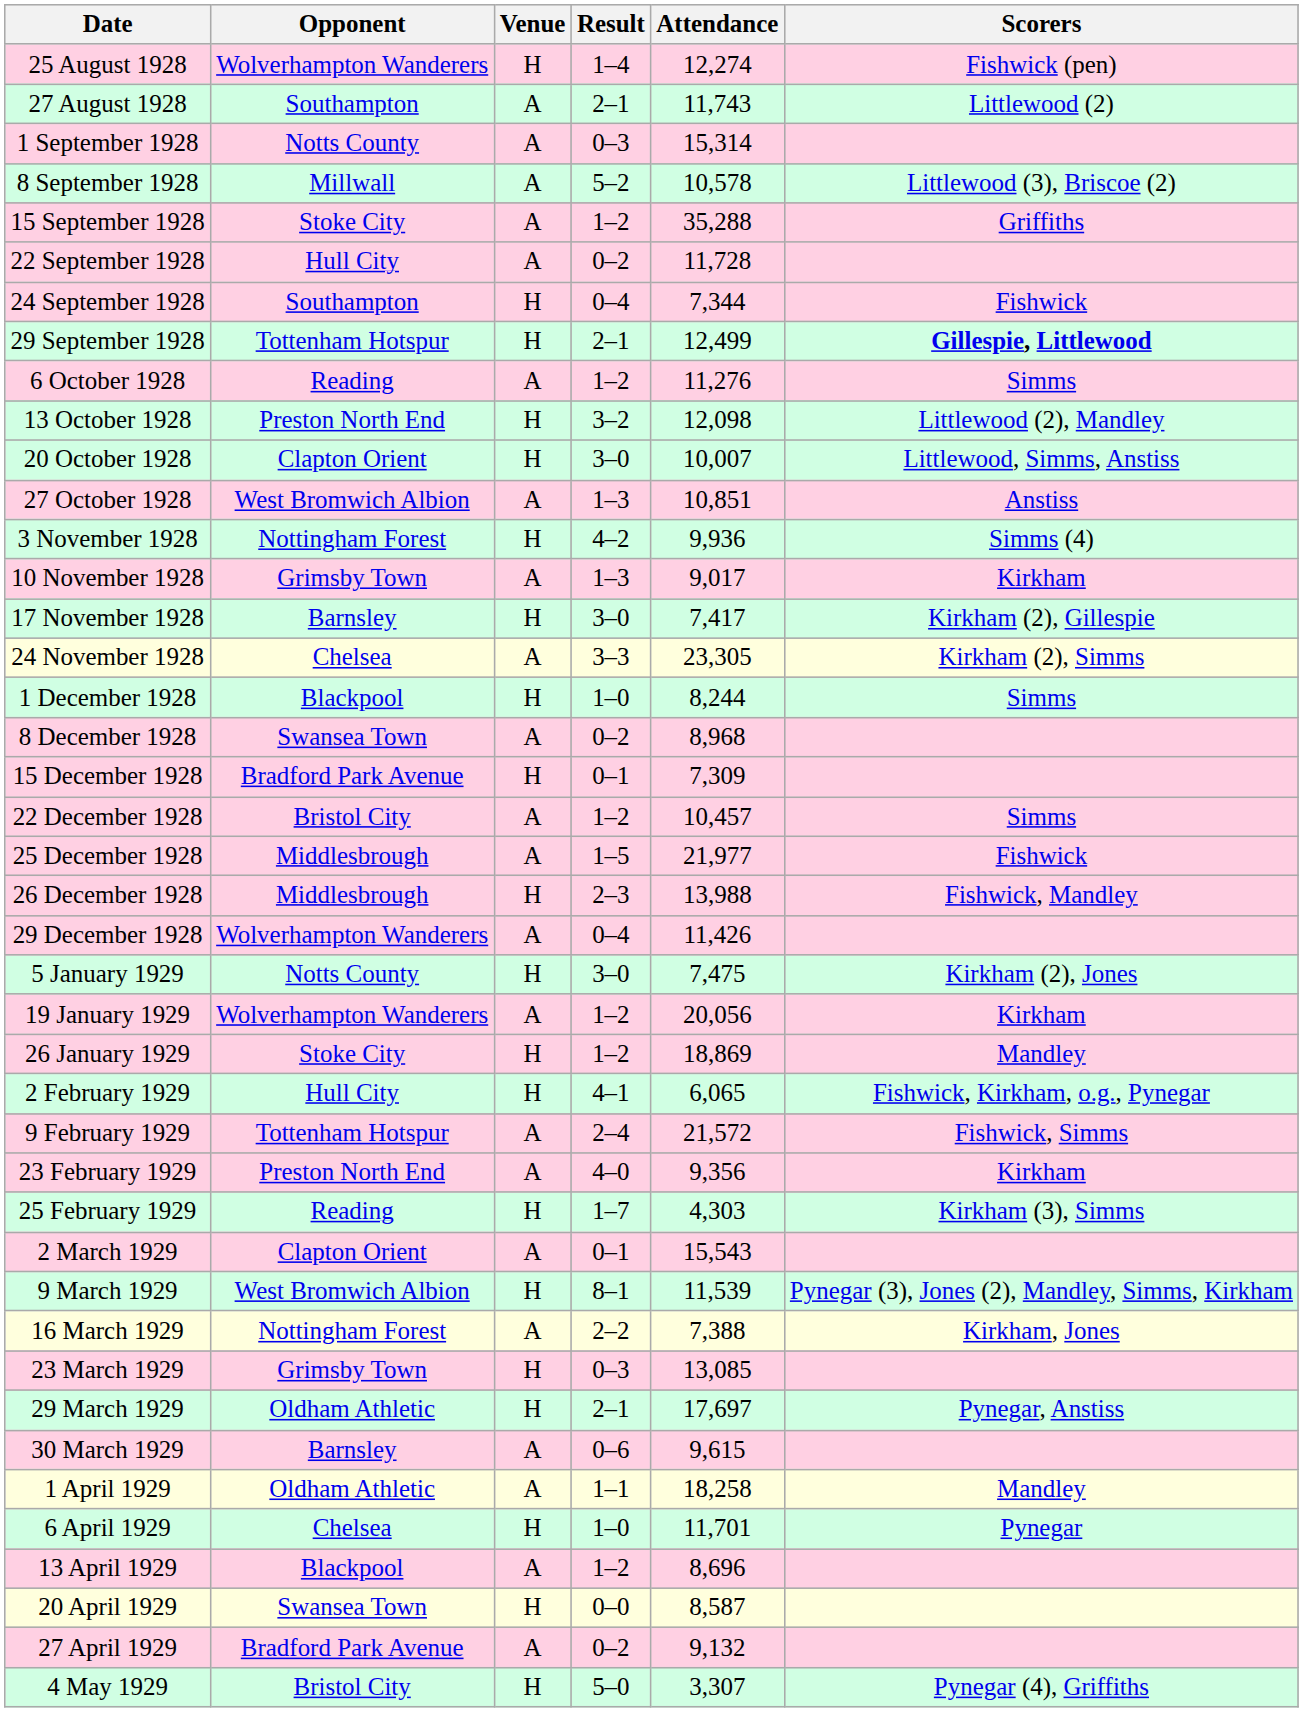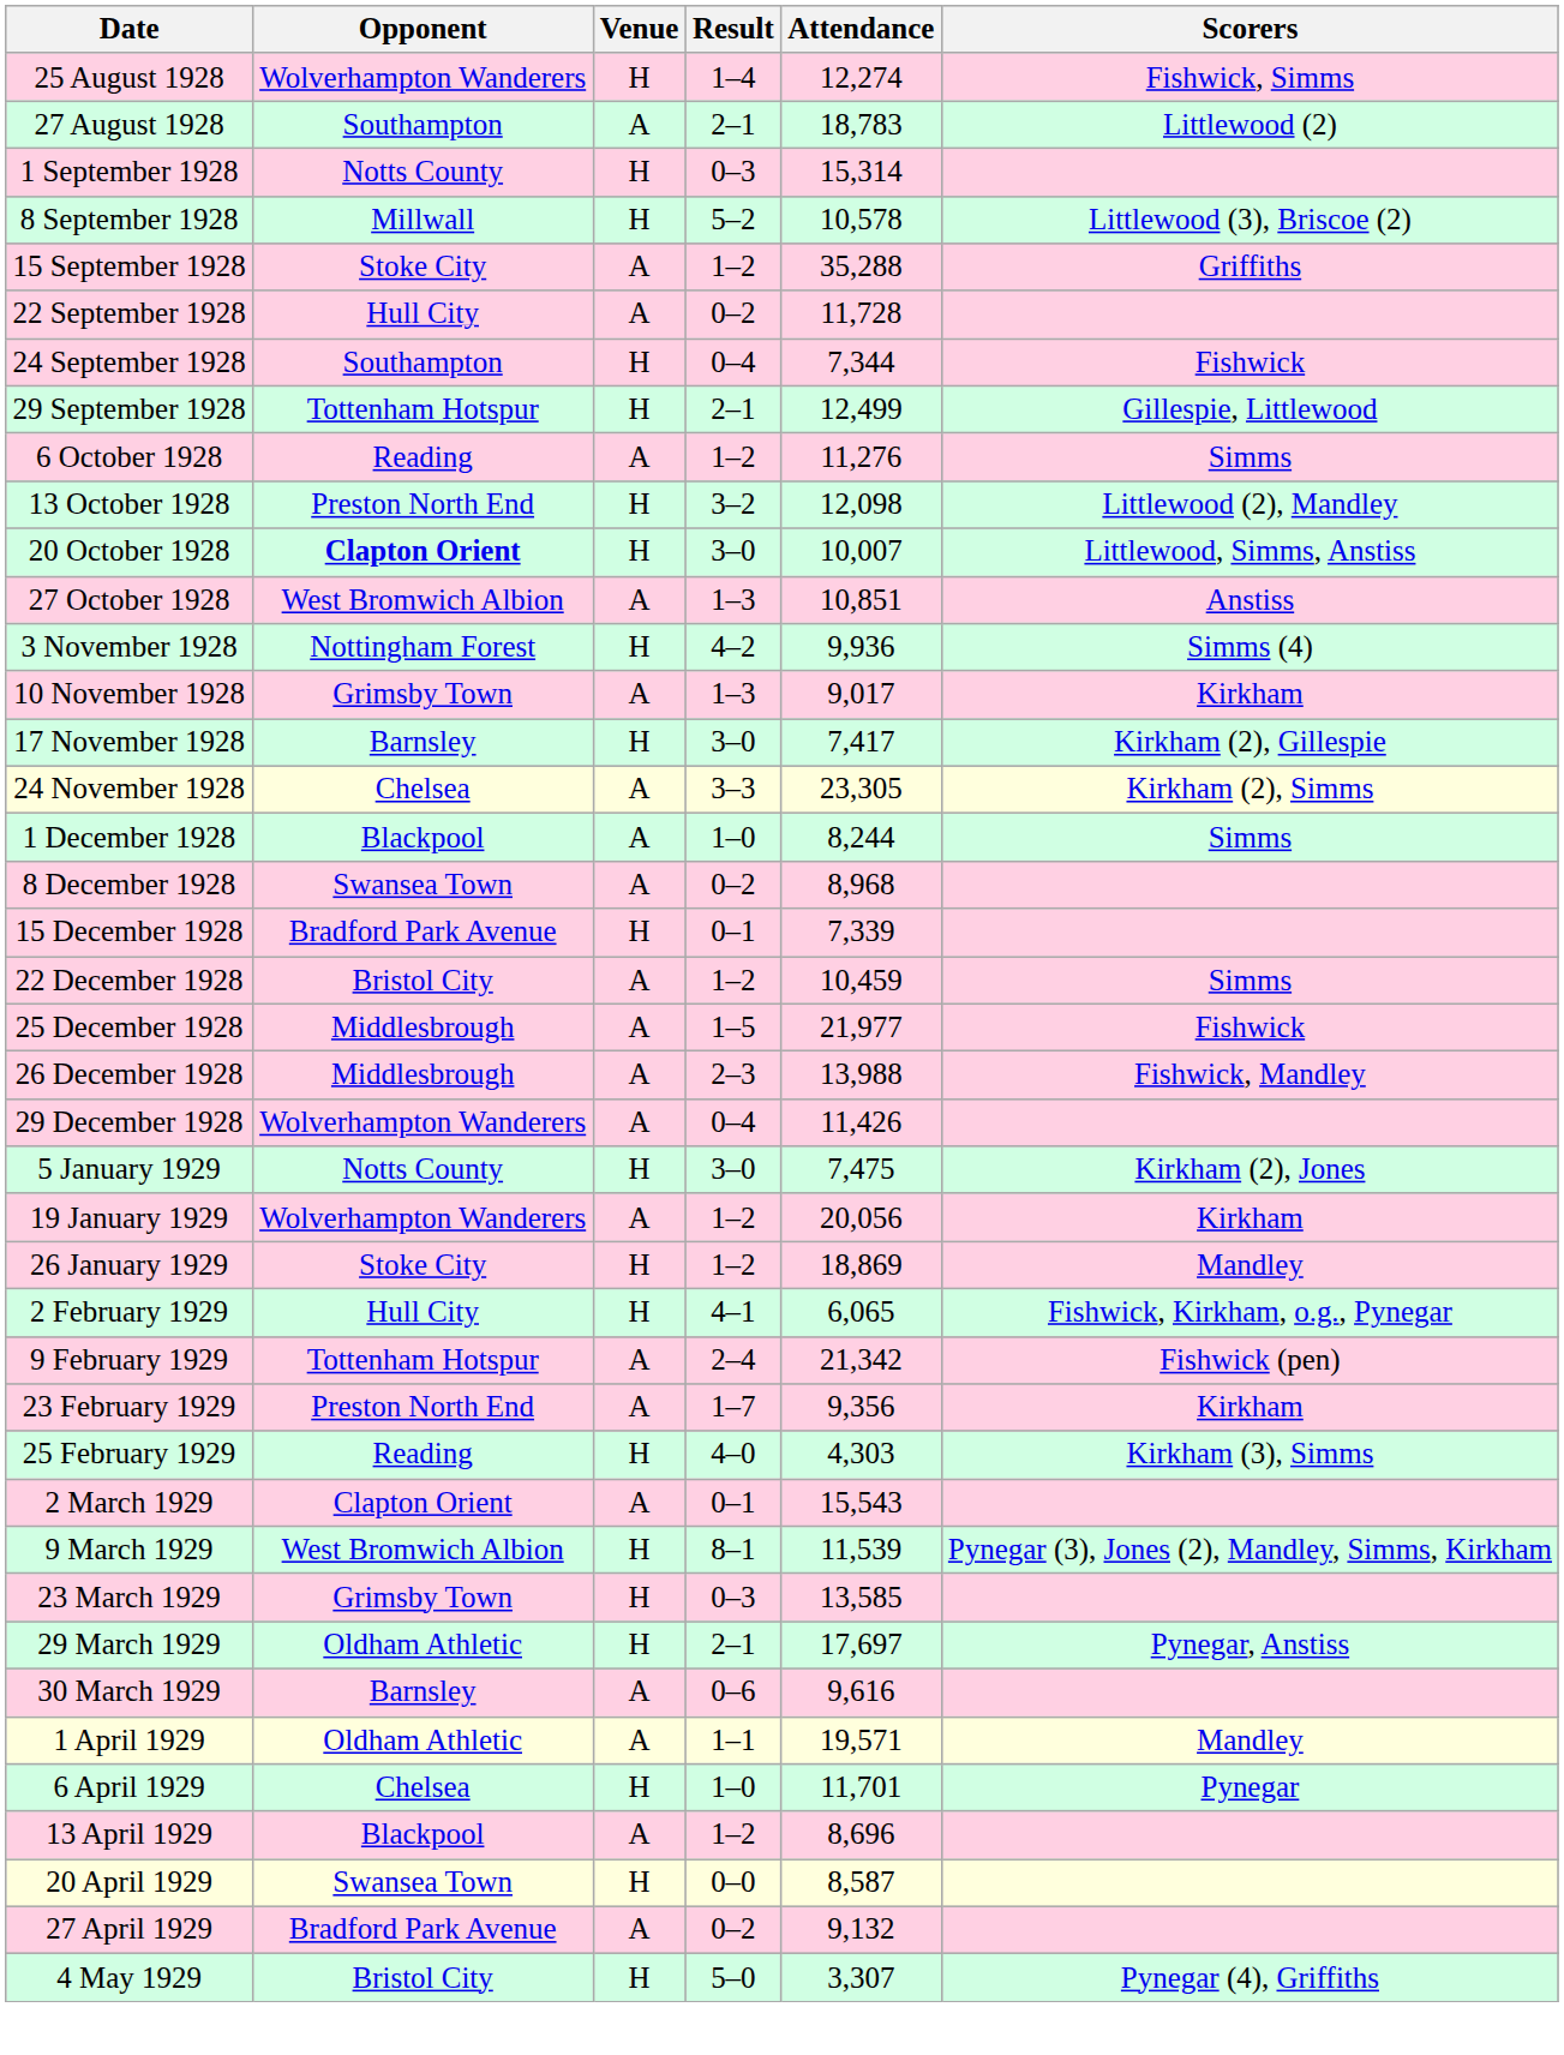25 August 1928 | Scorers: Fishwick (pen) -> Fishwick, Simms
27 August 1928 | Attendance: 11,743 -> 18,783
1 September 1928 | Venue: A -> H
8 September 1928 | Venue: A -> H
29 September 1928 | Scorers: bold -> normal
20 October 1928 | Opponent: normal -> bold
1 December 1928 | Venue: H -> A
15 December 1928 | Attendance: 7,309 -> 7,339
22 December 1928 | Attendance: 10,457 -> 10,459
26 December 1928 | Venue: H -> A
9 February 1929 | Attendance: 21,572 -> 21,342
9 February 1929 | Scorers: Fishwick, Simms -> Fishwick (pen)
23 February 1929 | Result: 4–0 -> 1–7
25 February 1929 | Result: 1–7 -> 4–0
- row: 16 March 1929 | Nottingham Forest | A | 2–2 | 7,388 | Kirkham, Jones
23 March 1929 | Attendance: 13,085 -> 13,585
30 March 1929 | Attendance: 9,615 -> 9,616
1 April 1929 | Attendance: 18,258 -> 19,571
